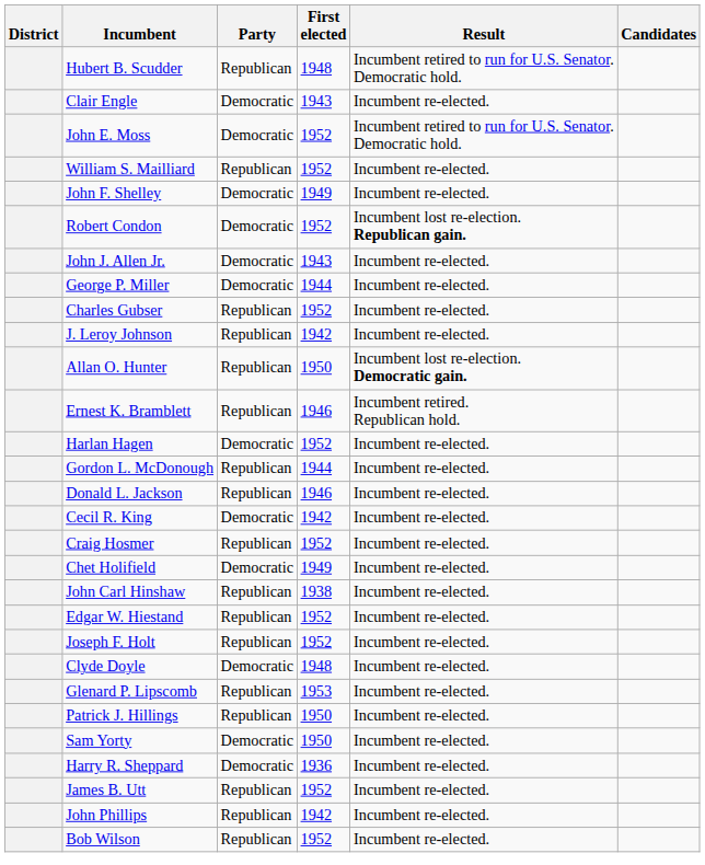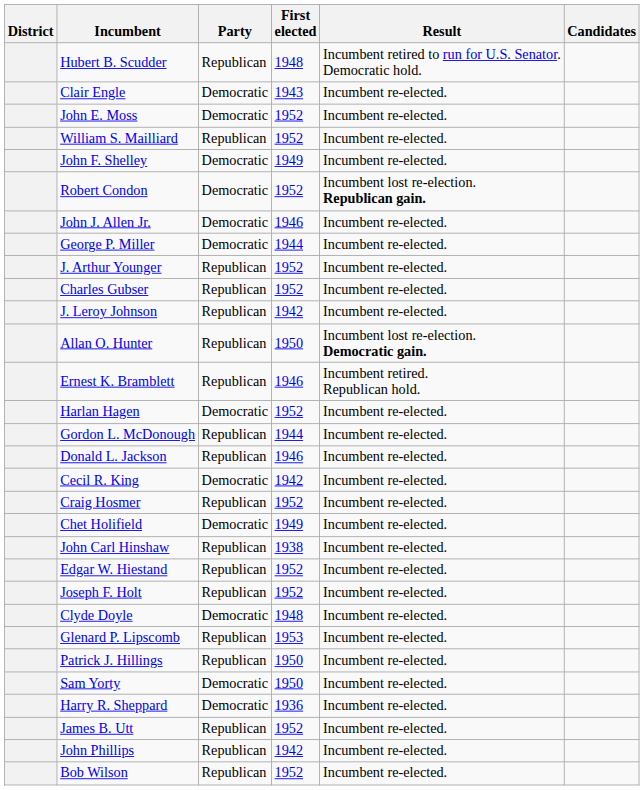John E. Moss | Result: Incumbent retired to run for U.S. Senator. Democratic hold. -> Incumbent re-elected.
John J. Allen Jr. | First elected: 1943 -> 1946
+ row: J. Arthur Younger | Republican | 1952 | Incumbent re-elected.
